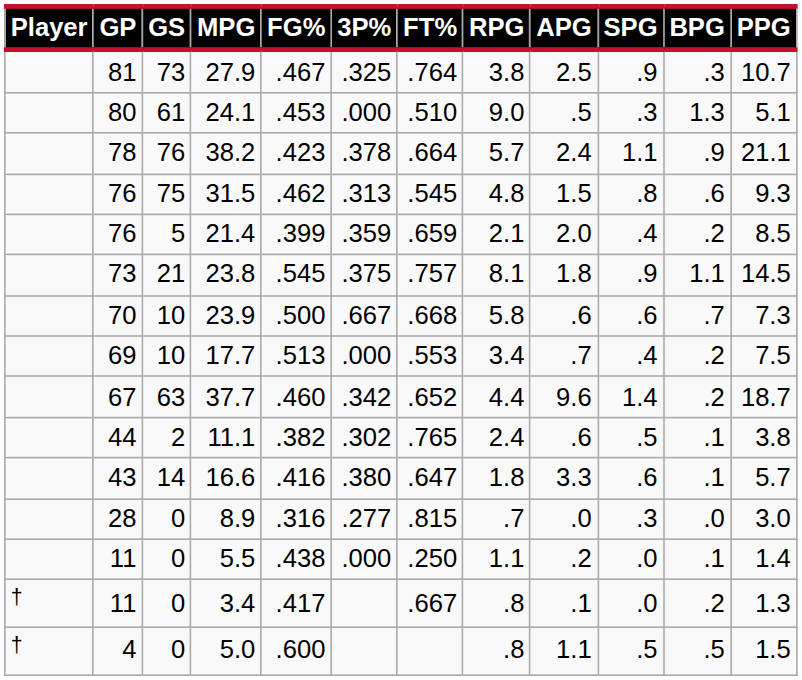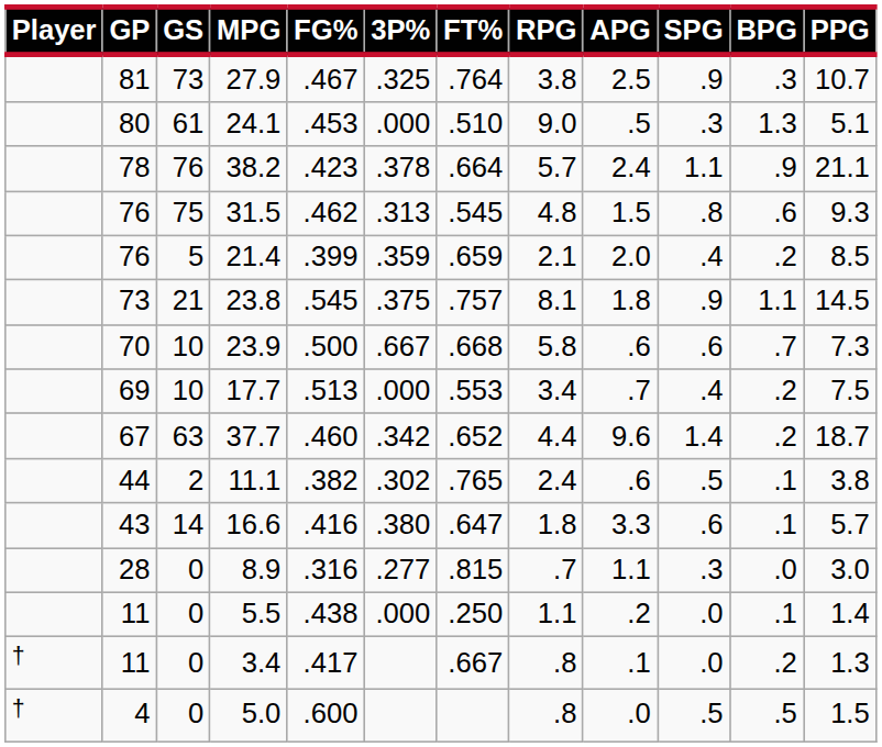8.9 | APG: .0 -> 1.1
5.0 | APG: 1.1 -> .0
